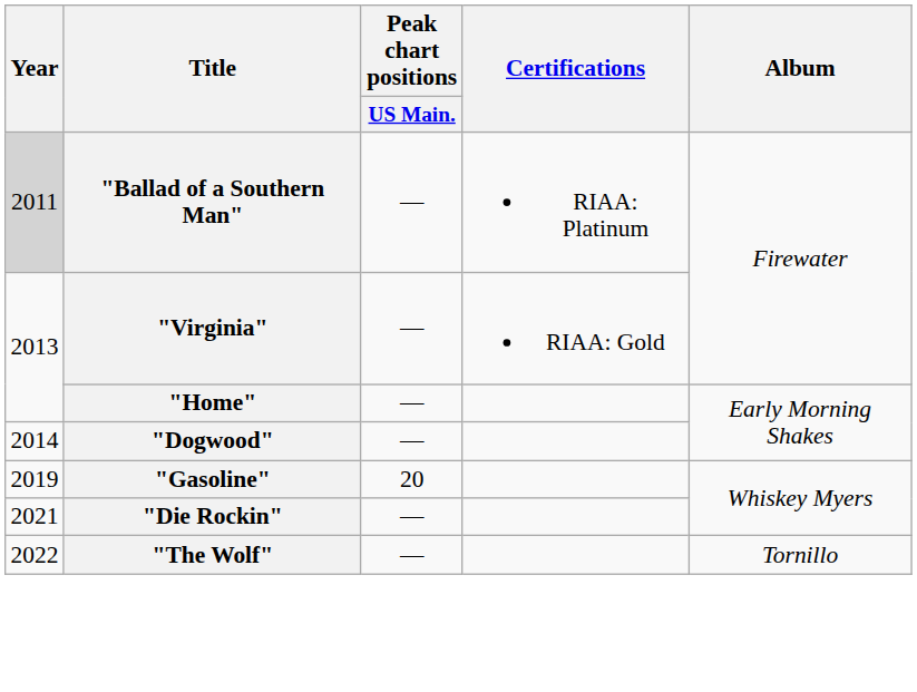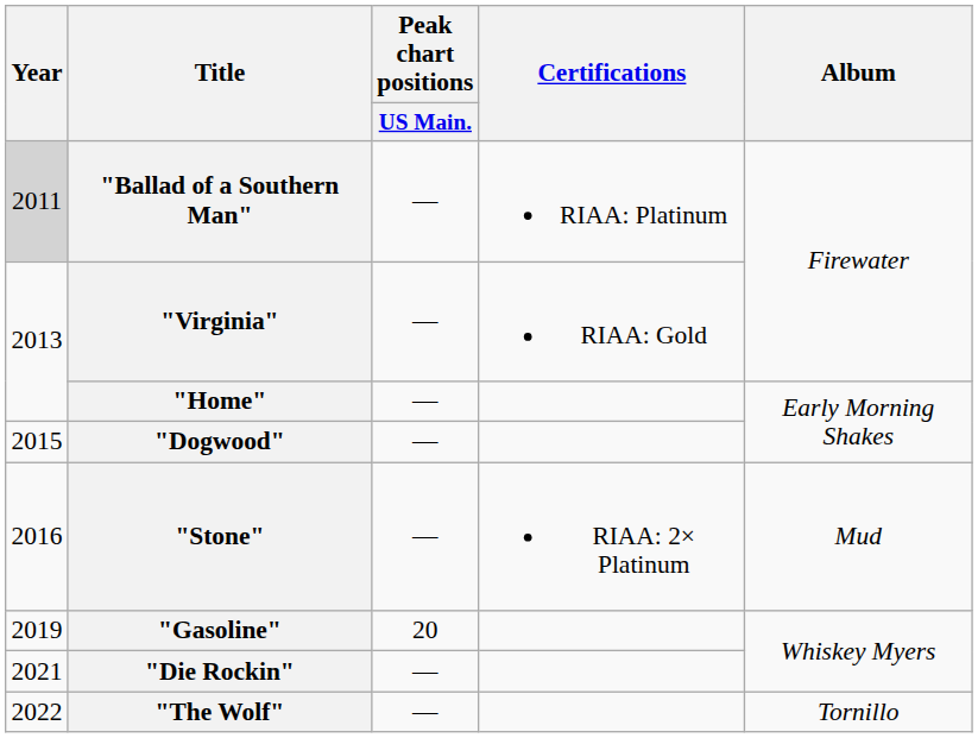"Dogwood" | Year: 2014 -> 2015
+ row: 2016 | "Stone" | — | RIAA: 2× Platinum | Mud
